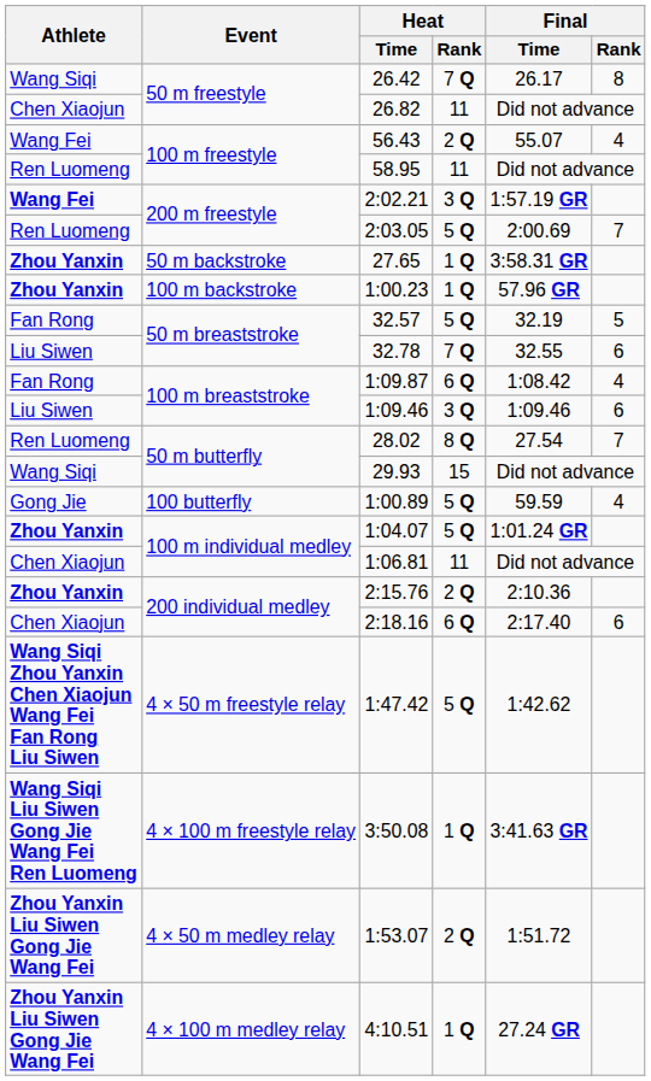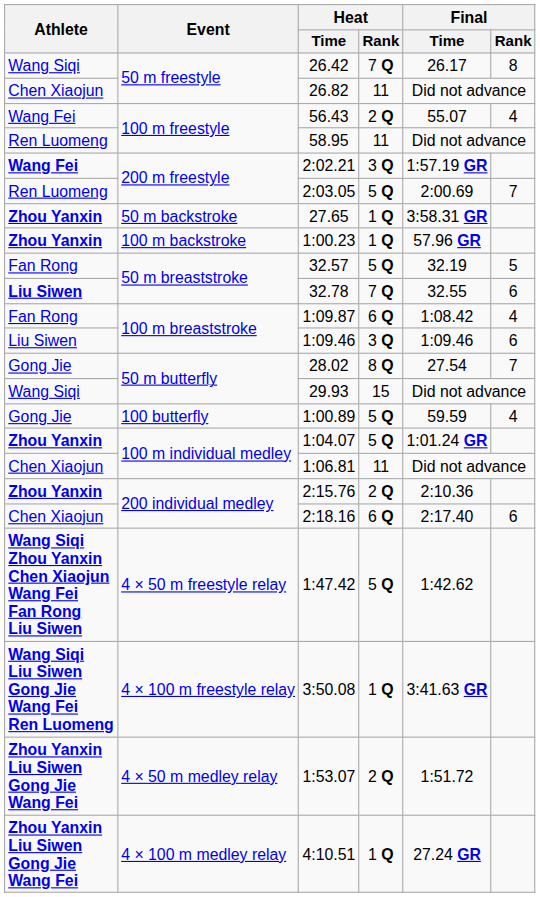32.78 | Athlete: normal -> bold
28.02 | Athlete: Ren Luomeng -> Gong Jie
